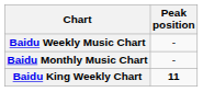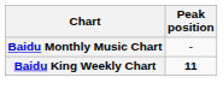- row: Baidu Weekly Music Chart | -
